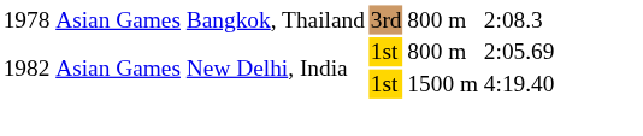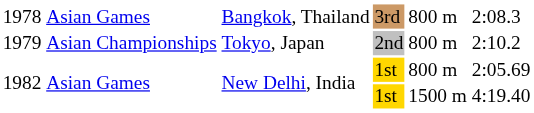+ row: 1979 | Asian Championships | Tokyo, Japan | 2nd | 800 m | 2:10.2
